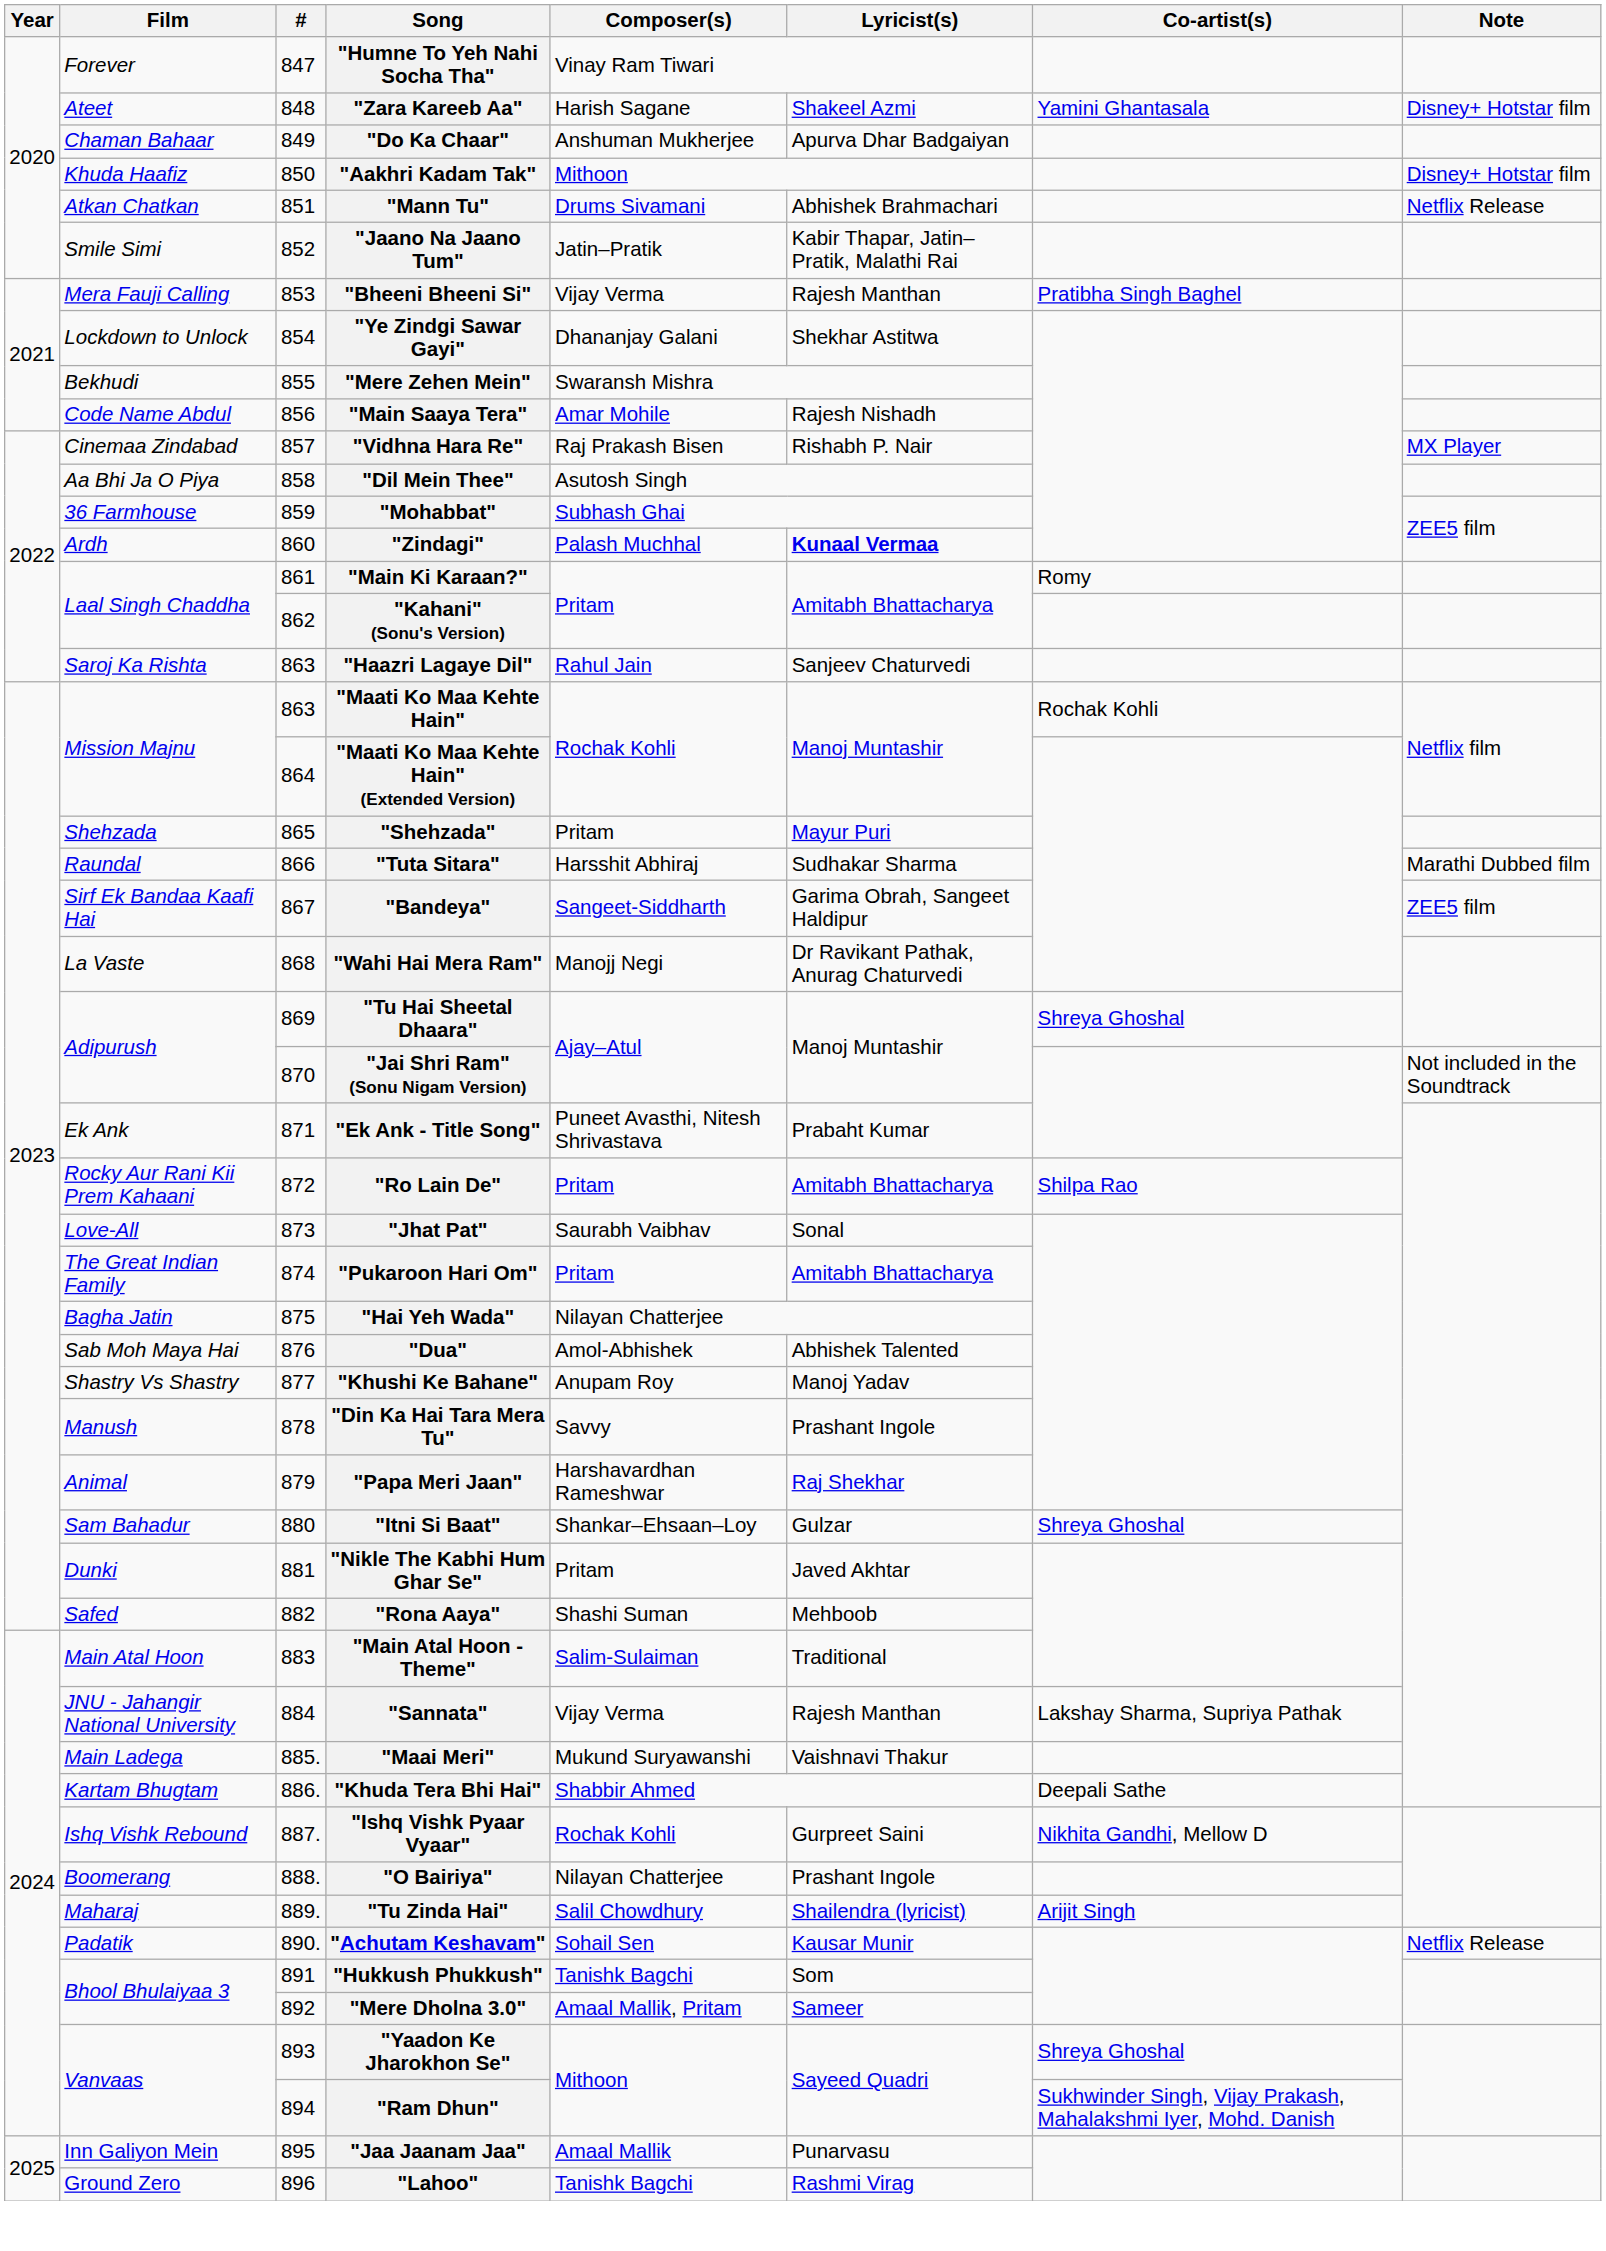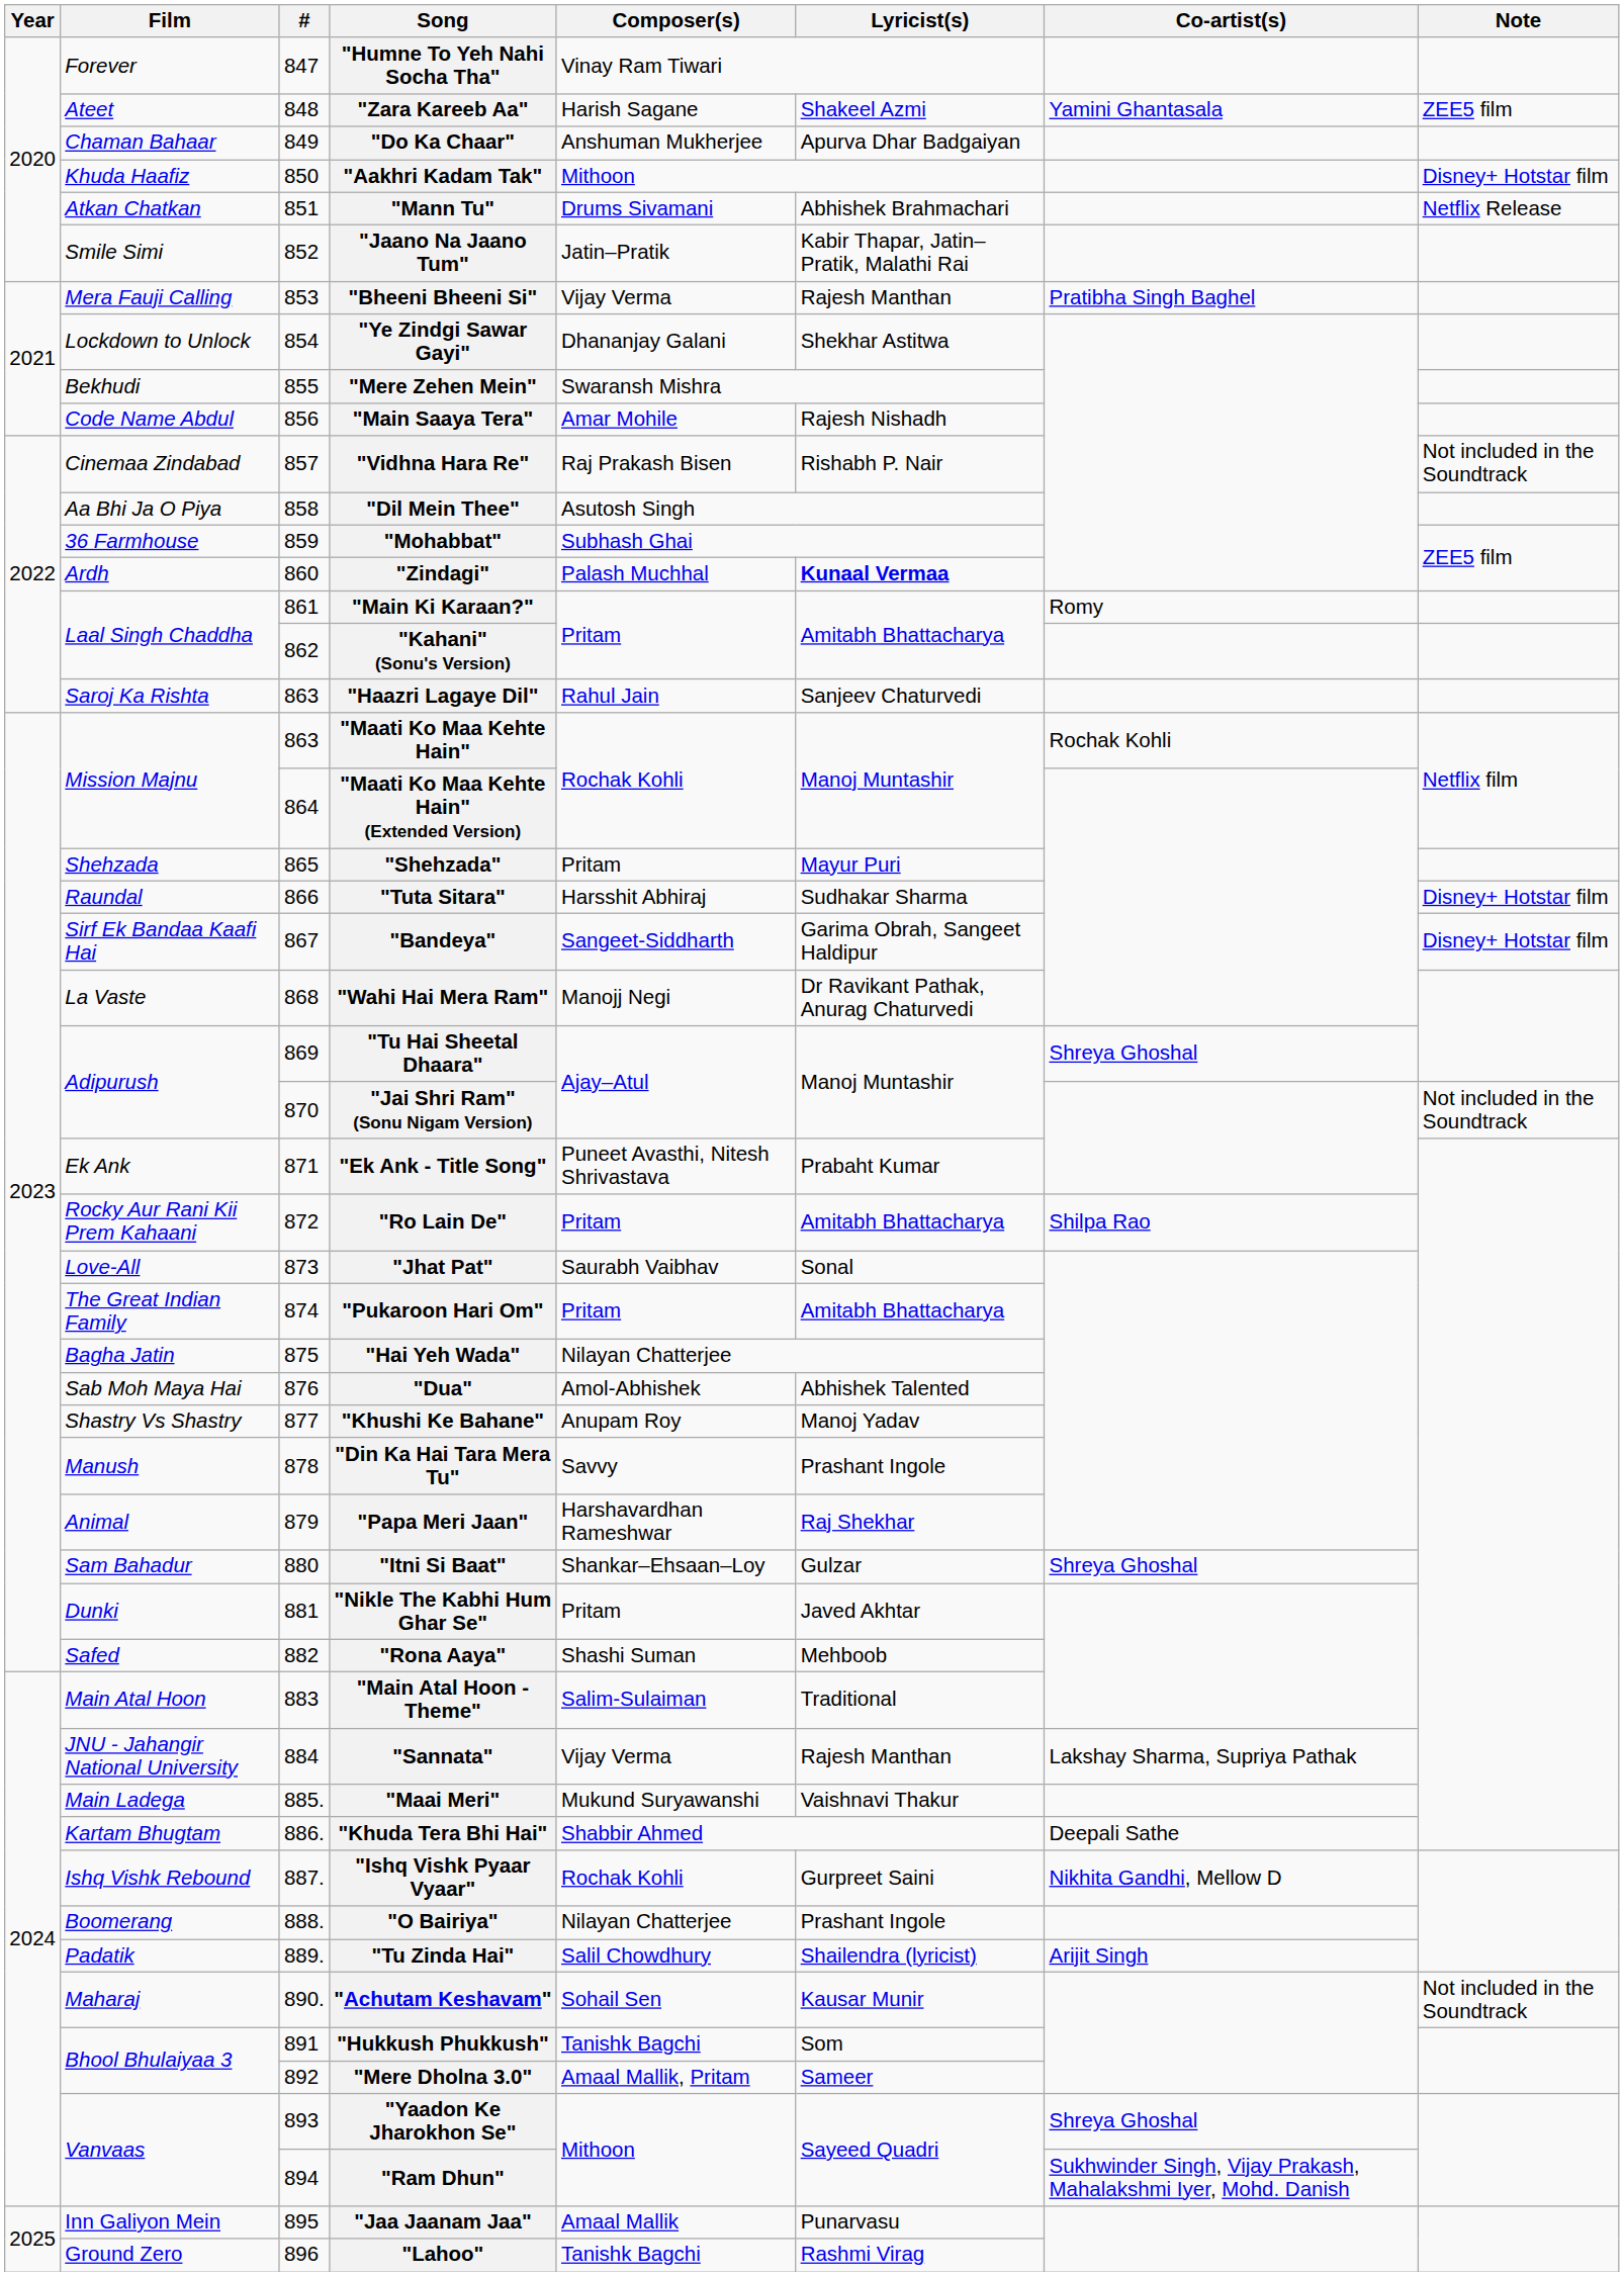"Zara Kareeb Aa" | Note: Disney+ Hotstar film -> ZEE5 film
"Vidhna Hara Re" | Note: MX Player -> Not included in the Soundtrack
"Tuta Sitara" | Note: Marathi Dubbed film -> Disney+ Hotstar film
"Bandeya" | Note: ZEE5 film -> Disney+ Hotstar film
"Tu Zinda Hai" | Film: Maharaj -> Padatik
"Achutam Keshavam" | Film: Padatik -> Maharaj
"Achutam Keshavam" | Note: Netflix Release -> Not included in the Soundtrack
